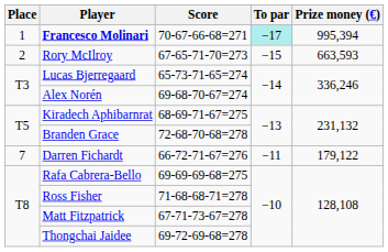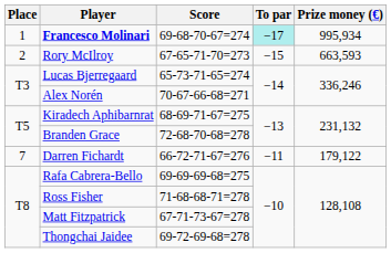Francesco Molinari | Score: 70-67-66-68=271 -> 69-68-70-67=274
Francesco Molinari | Prize money (€): 995,394 -> 995,934
Alex Norén | Score: 69-68-70-67=274 -> 70-67-66-68=271
